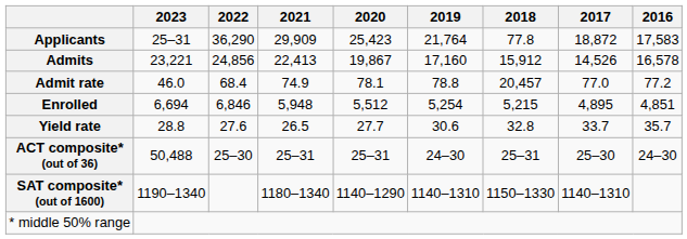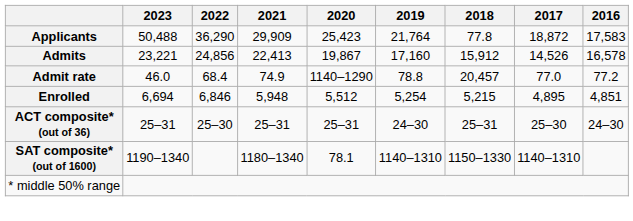Applicants | 2023: 25–31 -> 50,488
Admit rate | 2020: 78.1 -> 1140–1290
- row: Yield rate | 28.8 | 27.6 | 26.5 | 27.7 | 30.6 | 32.8 | 33.7 | 35.7
ACT composite* (out of 36) | 2023: 50,488 -> 25–31
SAT composite* (out of 1600) | 2020: 1140–1290 -> 78.1
